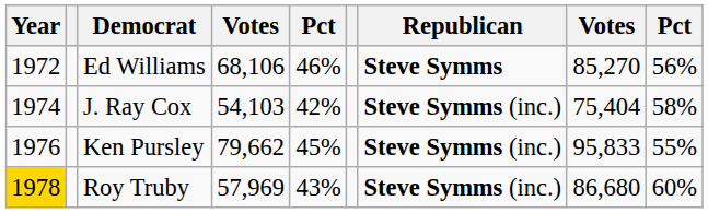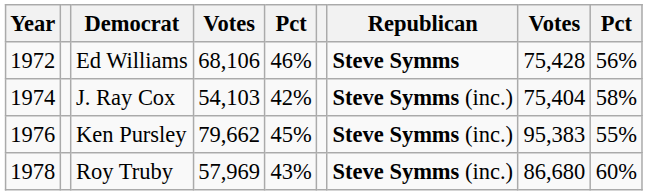Ed Williams | column 8: 85,270 -> 75,428
Ken Pursley | column 8: 95,833 -> 95,383
Roy Truby | Year: gold background -> no background
